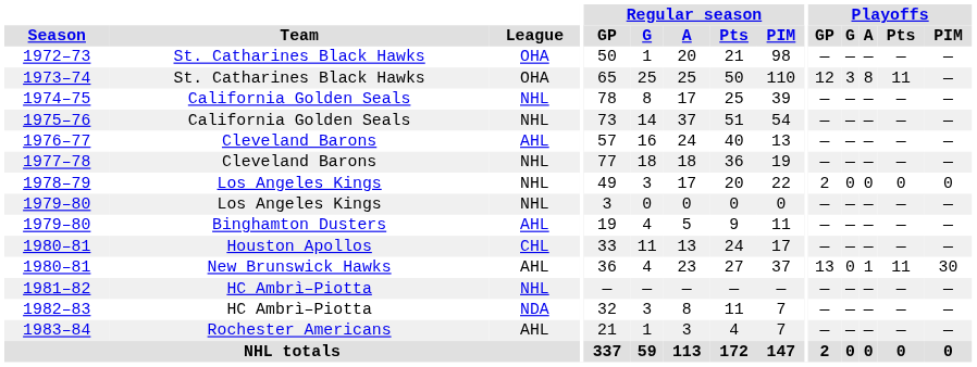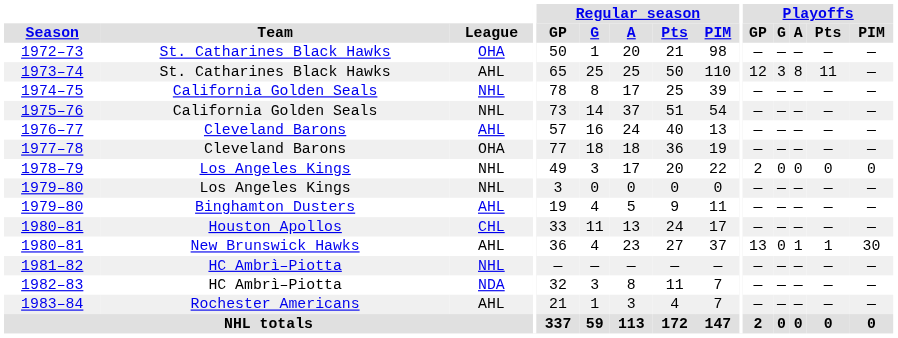1973–74 | League: OHA -> AHL
1977–78 | League: NHL -> OHA
1980–81 / New Brunswick Hawks | Playoffs / Pts: 11 -> 1
